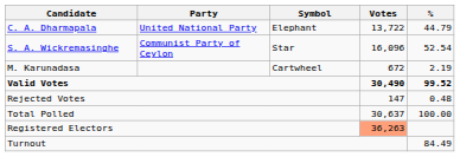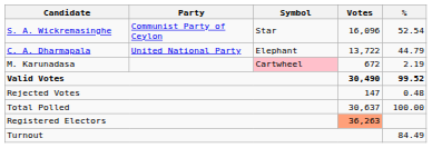rows swapped: S. A. Wickremasinghe <-> C. A. Dharmapala
M. Karunadasa | Symbol: no background -> pink background
